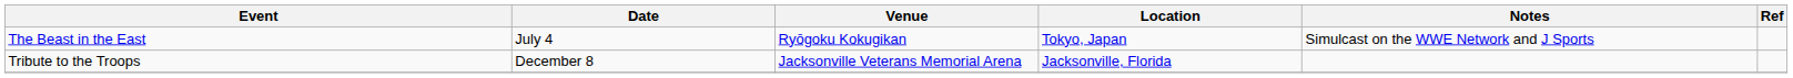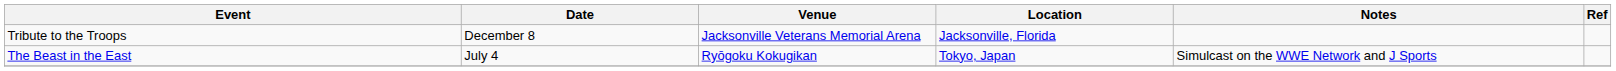rows swapped: The Beast in the East <-> Tribute to the Troops
